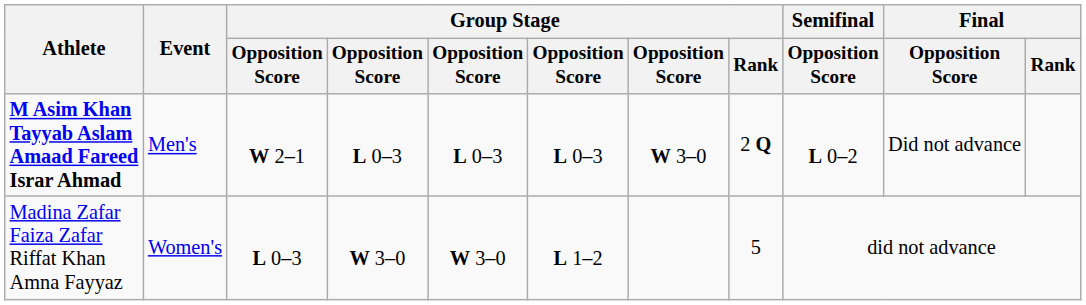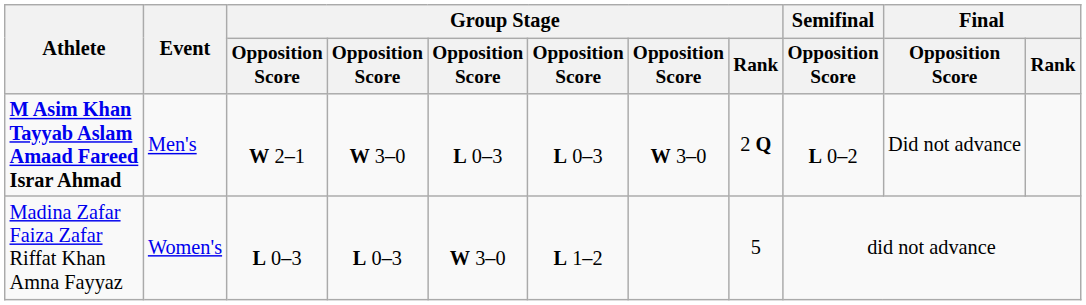M Asim Khan Tayyab Aslam Amaad Fareed Israr Ahmad | column 4: L 0–3 -> W 3–0
Madina Zafar Faiza Zafar Riffat Khan Amna Fayyaz | column 4: W 3–0 -> L 0–3
